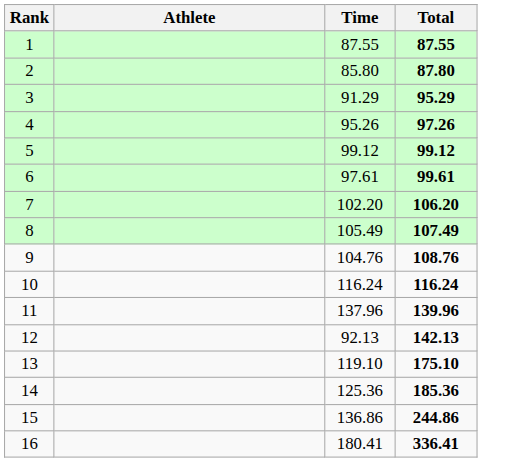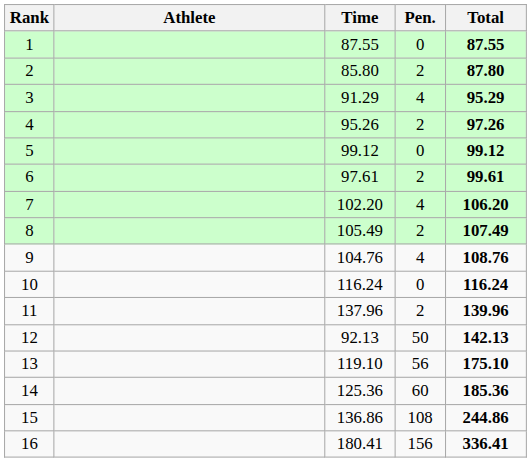+ column: Pen. | 0 | 2 | 4 | 2 | 0 | 2 | 4 | 2 | 4 | 0 | 2 | 50 | 56 | 60 | 108 | 156
